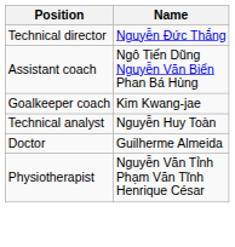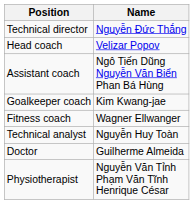+ row: Head coach | Velizar Popov
+ row: Fitness coach | Wagner Ellwanger
